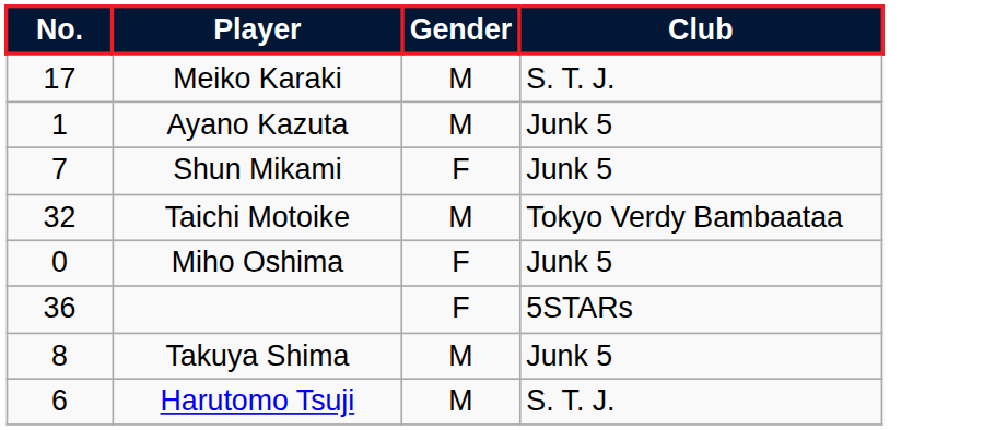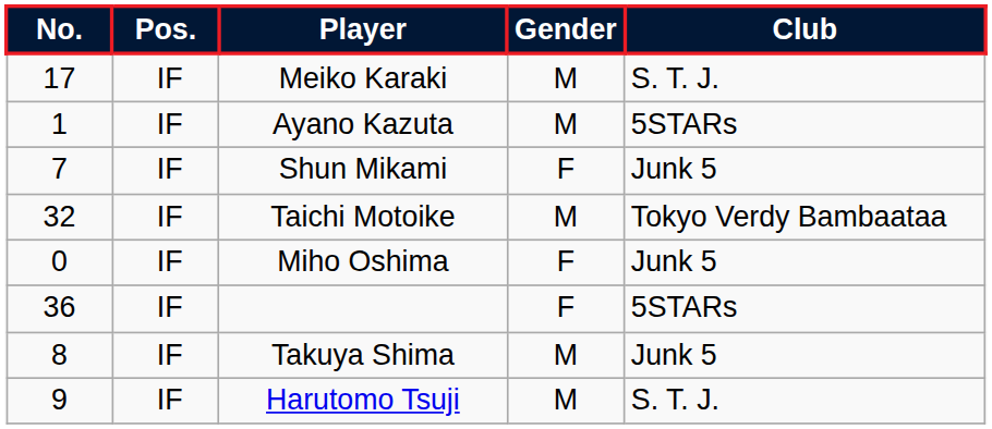+ column: Pos. | IF | IF | IF | IF | IF | IF | IF | IF
Ayano Kazuta | Club: Junk 5 -> 5STARs
Harutomo Tsuji | No.: 6 -> 9
